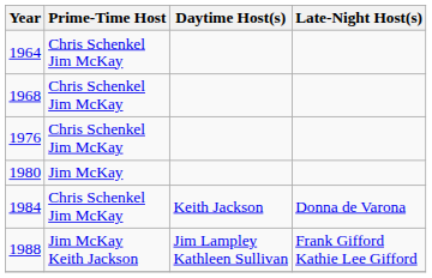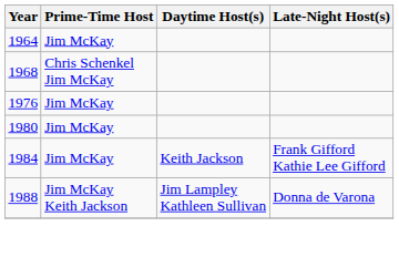1964 | Prime-Time Host: Chris Schenkel Jim McKay -> Jim McKay
1976 | Prime-Time Host: Chris Schenkel Jim McKay -> Jim McKay
1984 | Prime-Time Host: Chris Schenkel Jim McKay -> Jim McKay
1984 | Late-Night Host(s): Donna de Varona -> Frank Gifford Kathie Lee Gifford
1988 | Late-Night Host(s): Frank Gifford Kathie Lee Gifford -> Donna de Varona
